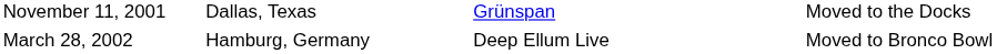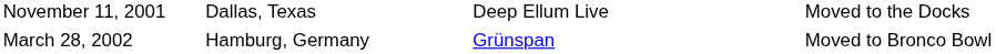November 11, 2001 | column 3: Grünspan -> Deep Ellum Live
March 28, 2002 | column 3: Deep Ellum Live -> Grünspan
